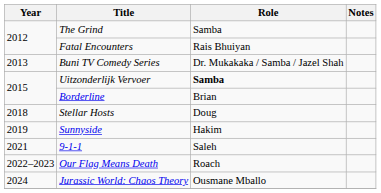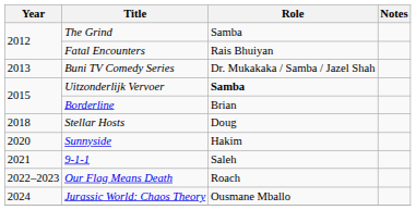Sunnyside | Year: 2019 -> 2020
